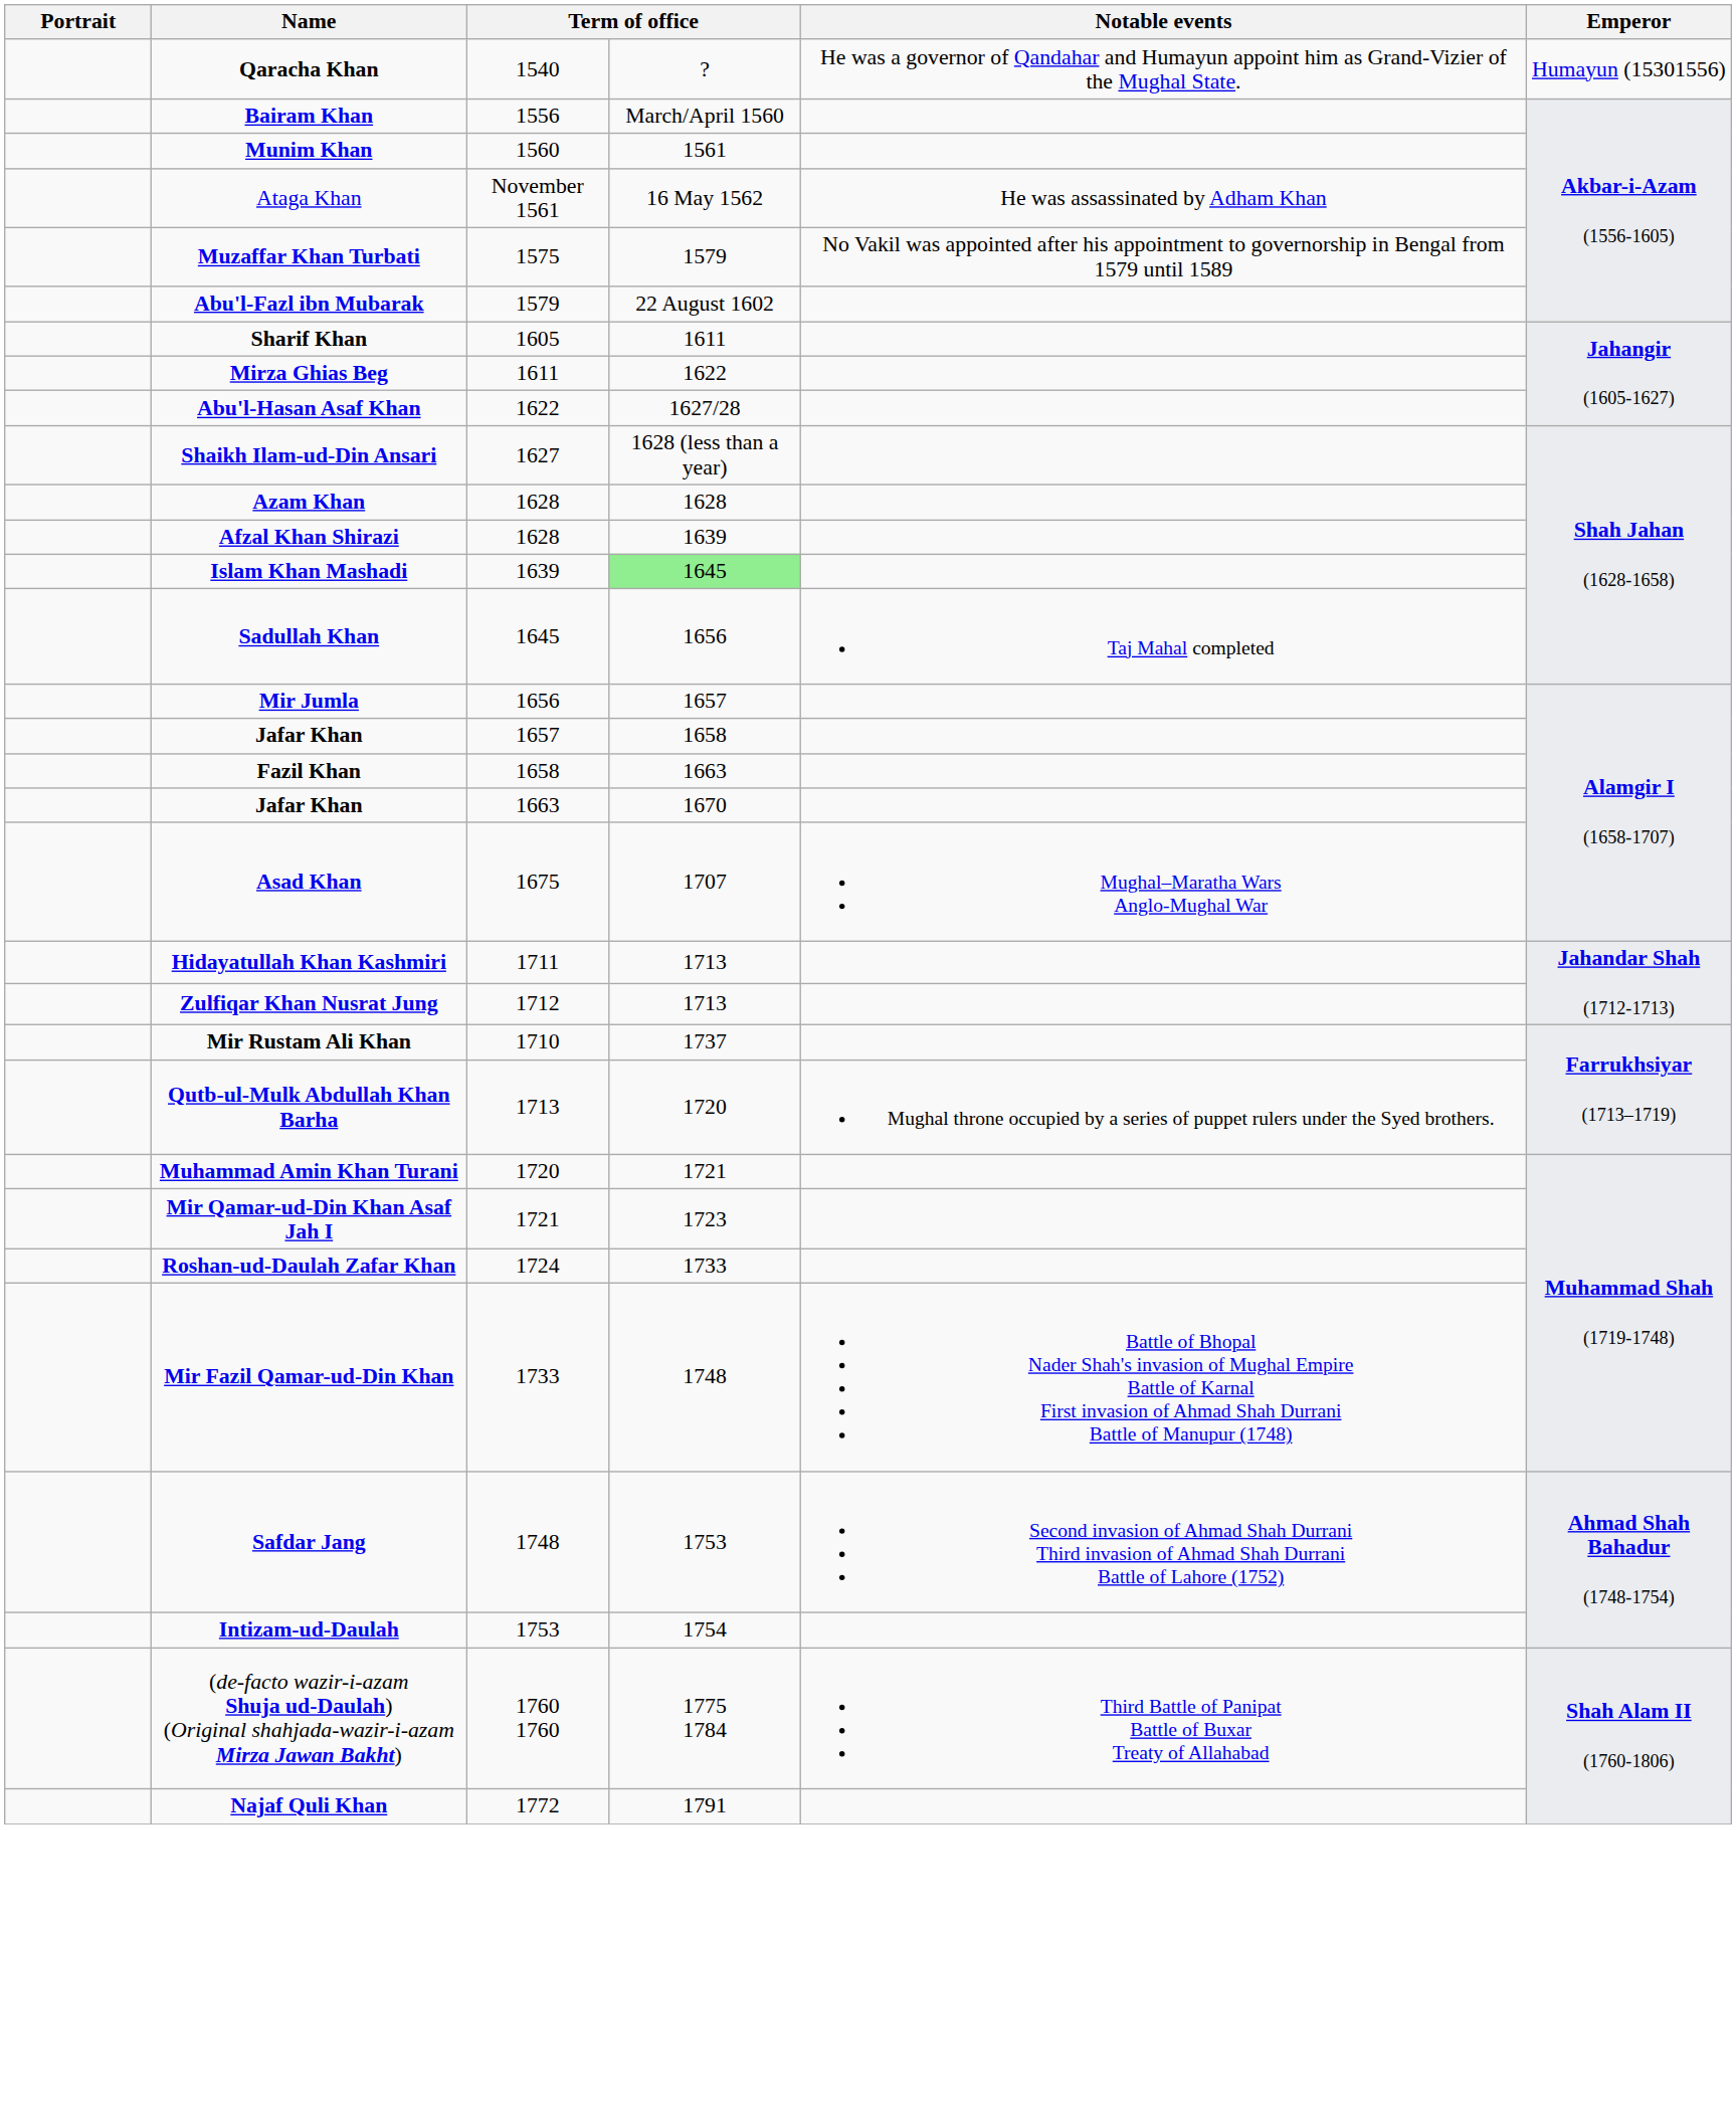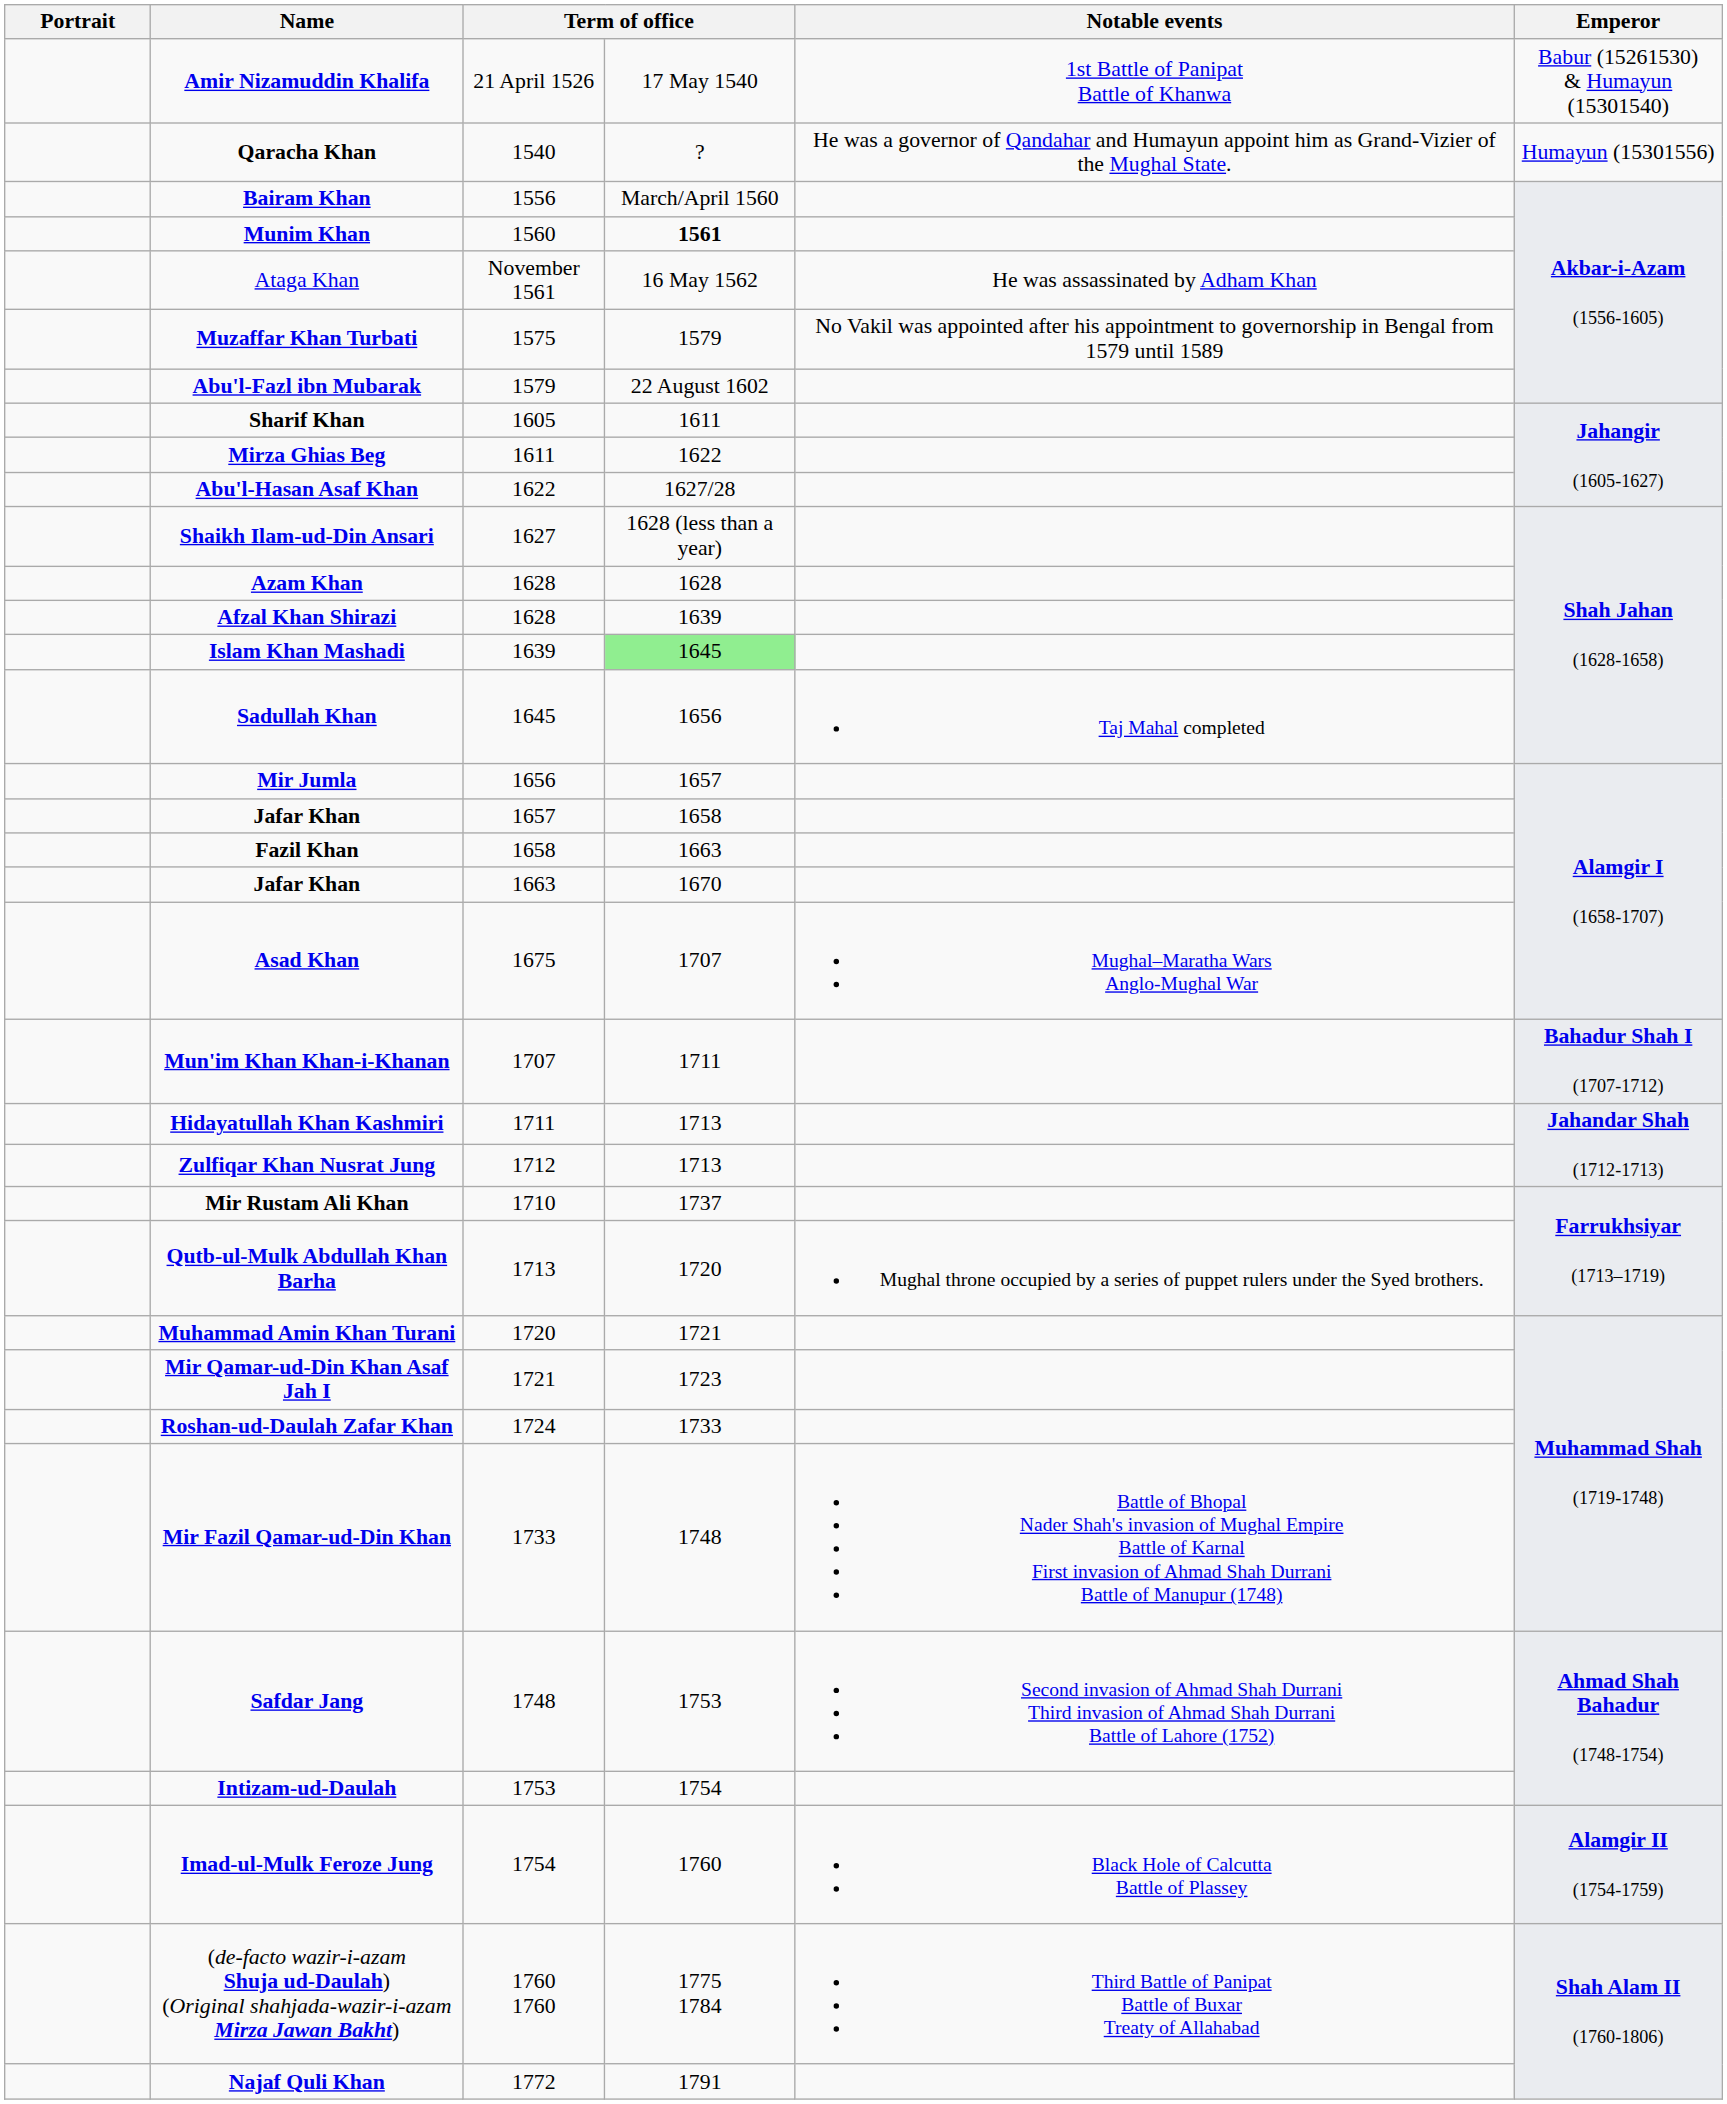+ row: Amir Nizamuddin Khalifa | 21 April 1526 | 17 May 1540 | 1st Battle of Panipat Battle of Khanwa | Babur (15261530) & Humayun (15301540)
Munim Khan | column 4: normal -> bold
+ row: Mun'im Khan Khan-i-Khanan | 1707 | 1711 | Bahadur Shah I (1707-1712)
+ row: Imad-ul-Mulk Feroze Jung | 1754 | 1760 | Black Hole of Calcutta Battle of Plassey | Alamgir II (1754-1759)
